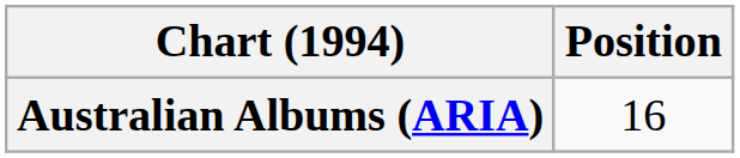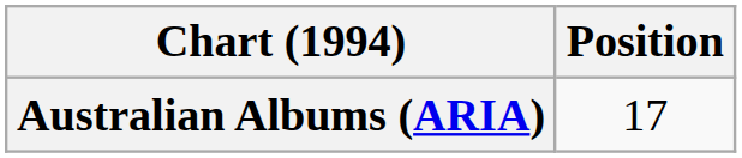Australian Albums (ARIA) | Position: 16 -> 17
